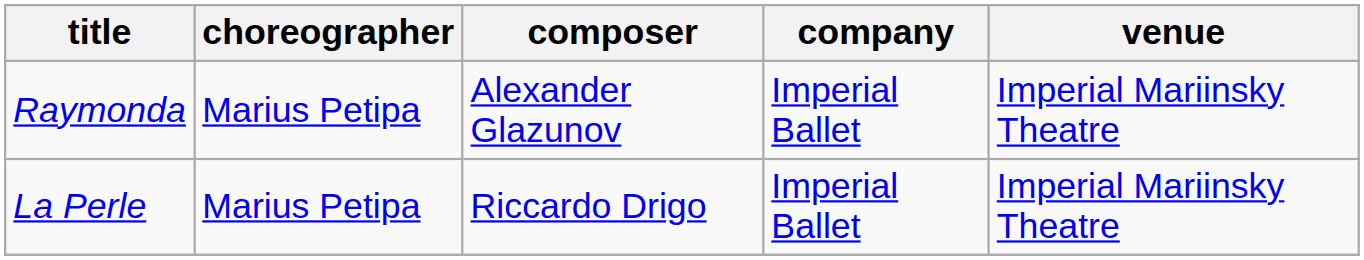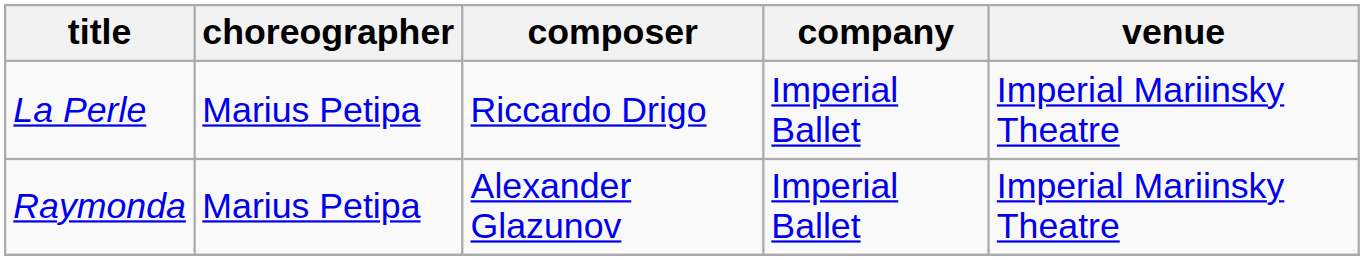rows swapped: La Perle <-> Raymonda
